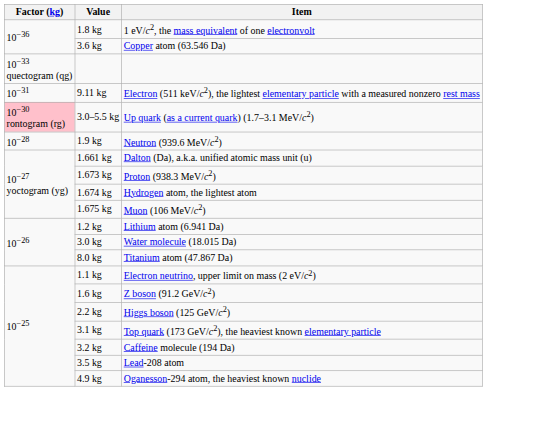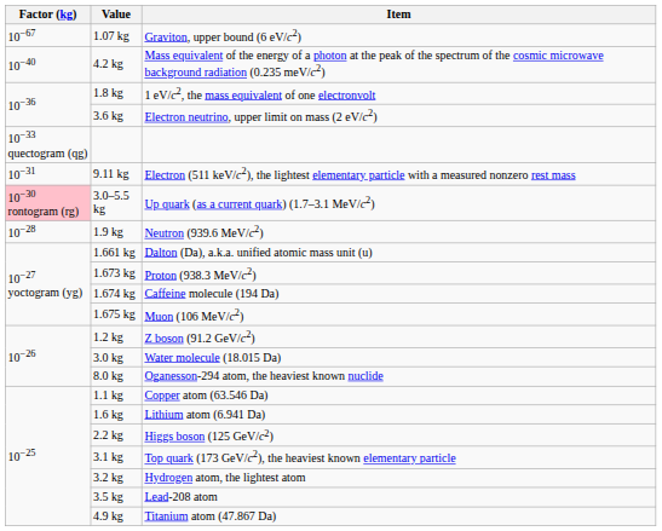+ row: 10−67 | 1.07 kg | Graviton, upper bound (6 eV/c2)
+ row: 10−40 | 4.2 kg | Mass equivalent of the energy of a photon at the peak of the spectrum of the cosmic microwave background radiation (0.235 meV/c2)
3.6 kg | Item: Copper atom (63.546 Da) -> Electron neutrino, upper limit on mass (2 eV/c2)
1.674 kg | Item: Hydrogen atom, the lightest atom -> Caffeine molecule (194 Da)
1.2 kg | Item: Lithium atom (6.941 Da) -> Z boson (91.2 GeV/c2)
8.0 kg | Item: Titanium atom (47.867 Da) -> Oganesson-294 atom, the heaviest known nuclide
1.1 kg | Item: Electron neutrino, upper limit on mass (2 eV/c2) -> Copper atom (63.546 Da)
1.6 kg | Item: Z boson (91.2 GeV/c2) -> Lithium atom (6.941 Da)
3.2 kg | Item: Caffeine molecule (194 Da) -> Hydrogen atom, the lightest atom
4.9 kg | Item: Oganesson-294 atom, the heaviest known nuclide -> Titanium atom (47.867 Da)
